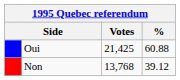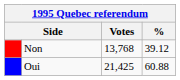rows swapped: Oui <-> Non
